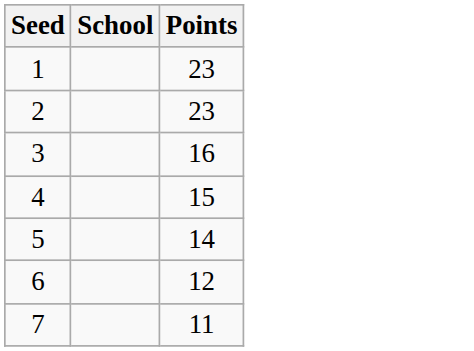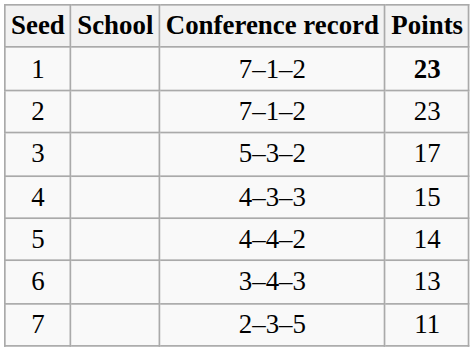+ column: Conference record | 7–1–2 | 7–1–2 | 5–3–2 | 4–3–3 | 4–4–2 | 3–4–3 | 2–3–5
1 | Points: normal -> bold
3 | Points: 16 -> 17
6 | Points: 12 -> 13
